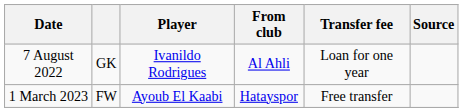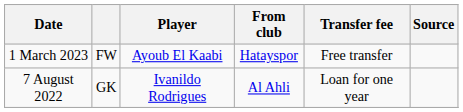rows swapped: 7 August 2022 <-> 1 March 2023
